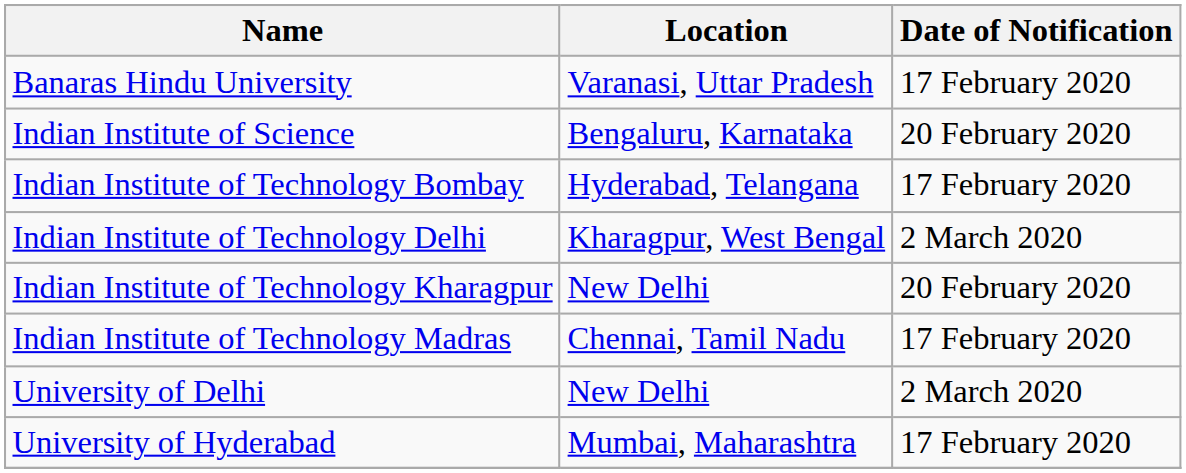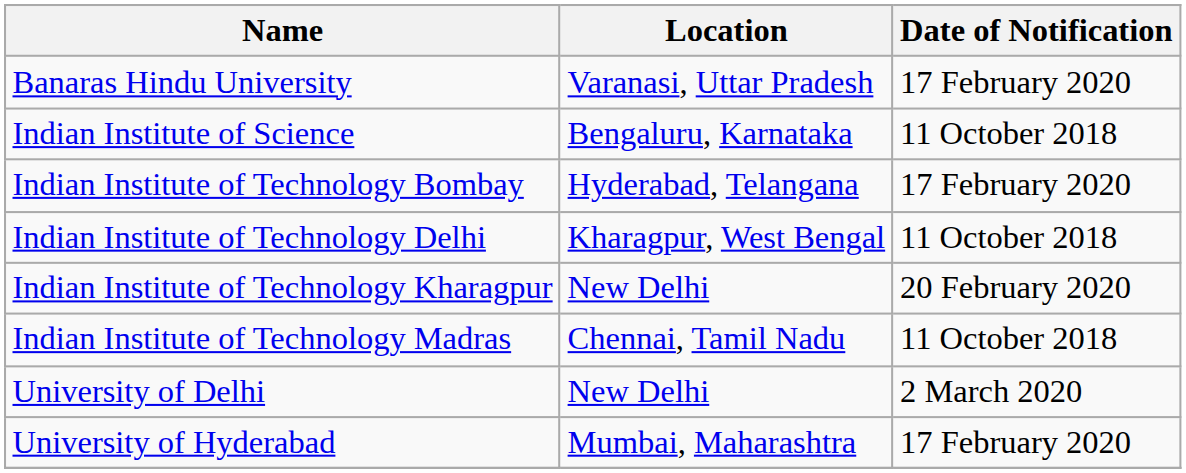Indian Institute of Science | Date of Notification: 20 February 2020 -> 11 October 2018
Indian Institute of Technology Delhi | Date of Notification: 2 March 2020 -> 11 October 2018
Indian Institute of Technology Madras | Date of Notification: 17 February 2020 -> 11 October 2018
